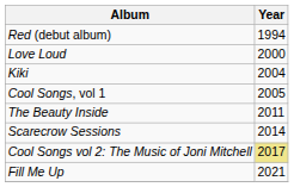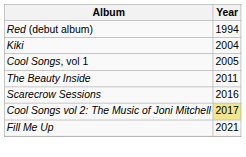- row: Love Loud | 2000
Scarecrow Sessions | Year: 2014 -> 2016
